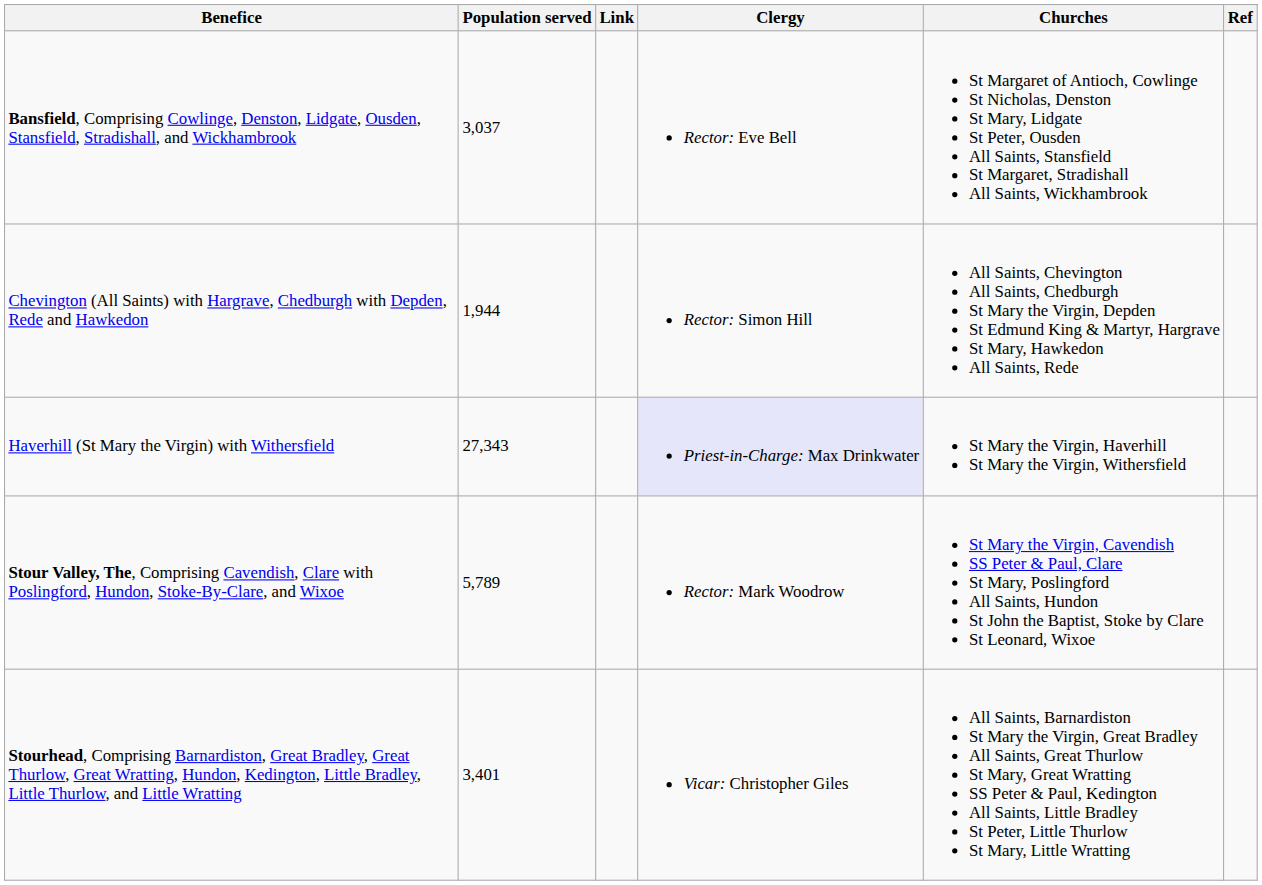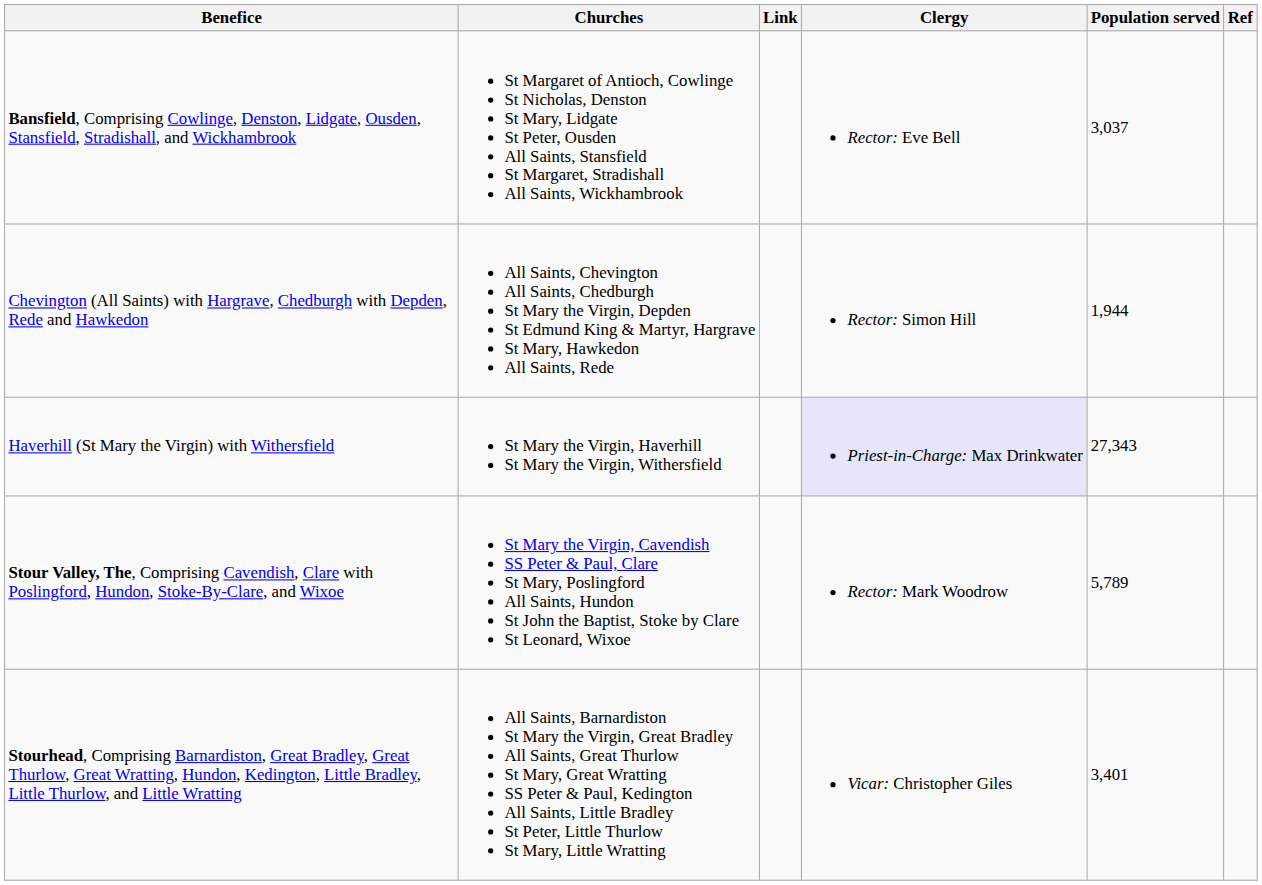columns swapped: Churches <-> Population served
